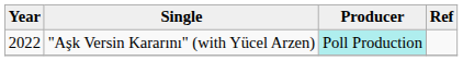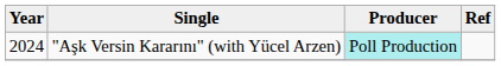"Aşk Versin Kararını" (with Yücel Arzen) | Year: 2022 -> 2024
